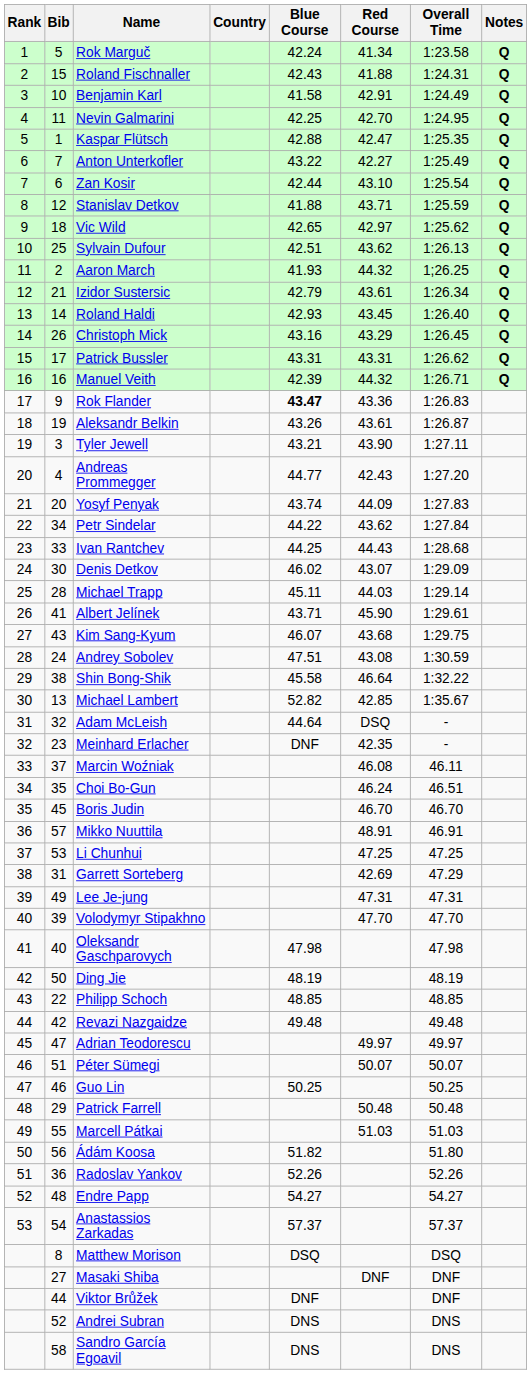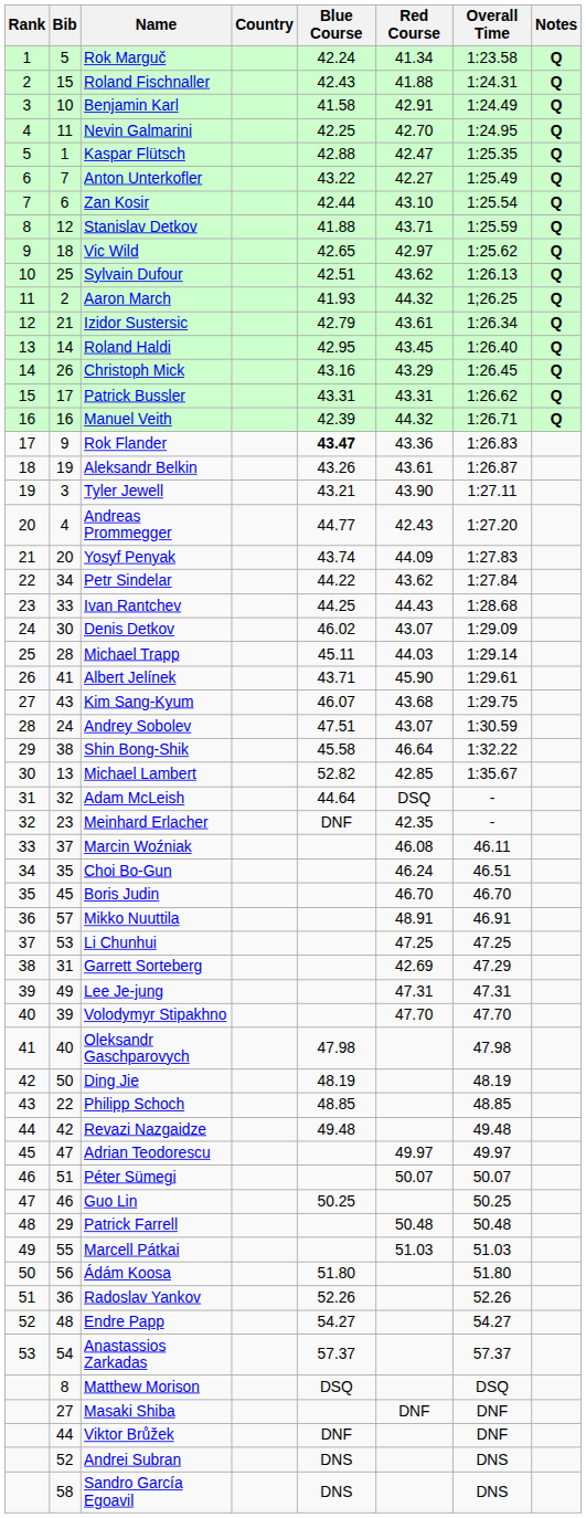Roland Haldi | Blue Course: 42.93 -> 42.95
Andrey Sobolev | Red Course: 43.08 -> 43.07
Ádám Koosa | Blue Course: 51.82 -> 51.80
